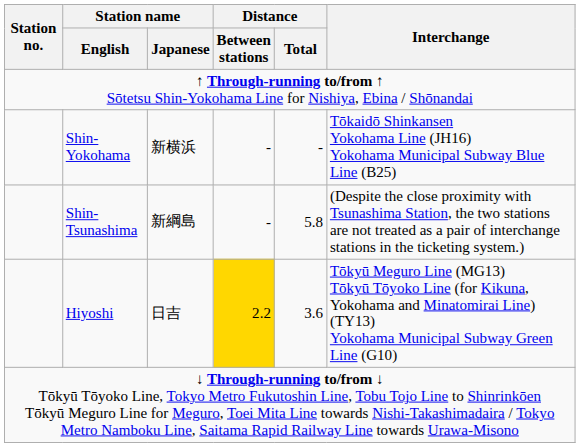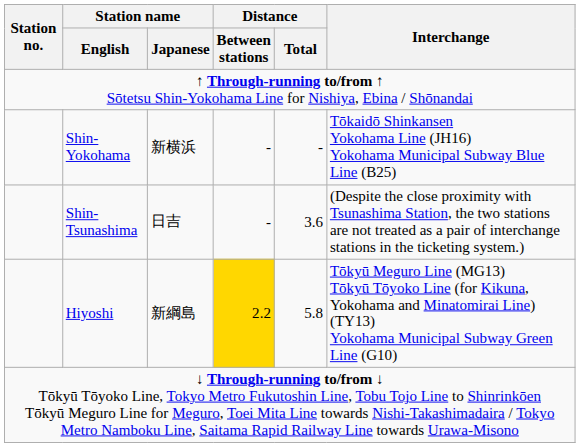Shin-Tsunashima | Station name / Japanese: 新綱島 -> 日吉
Shin-Tsunashima | Distance / Total: 5.8 -> 3.6
Hiyoshi | Station name / Japanese: 日吉 -> 新綱島
Hiyoshi | Distance / Total: 3.6 -> 5.8
